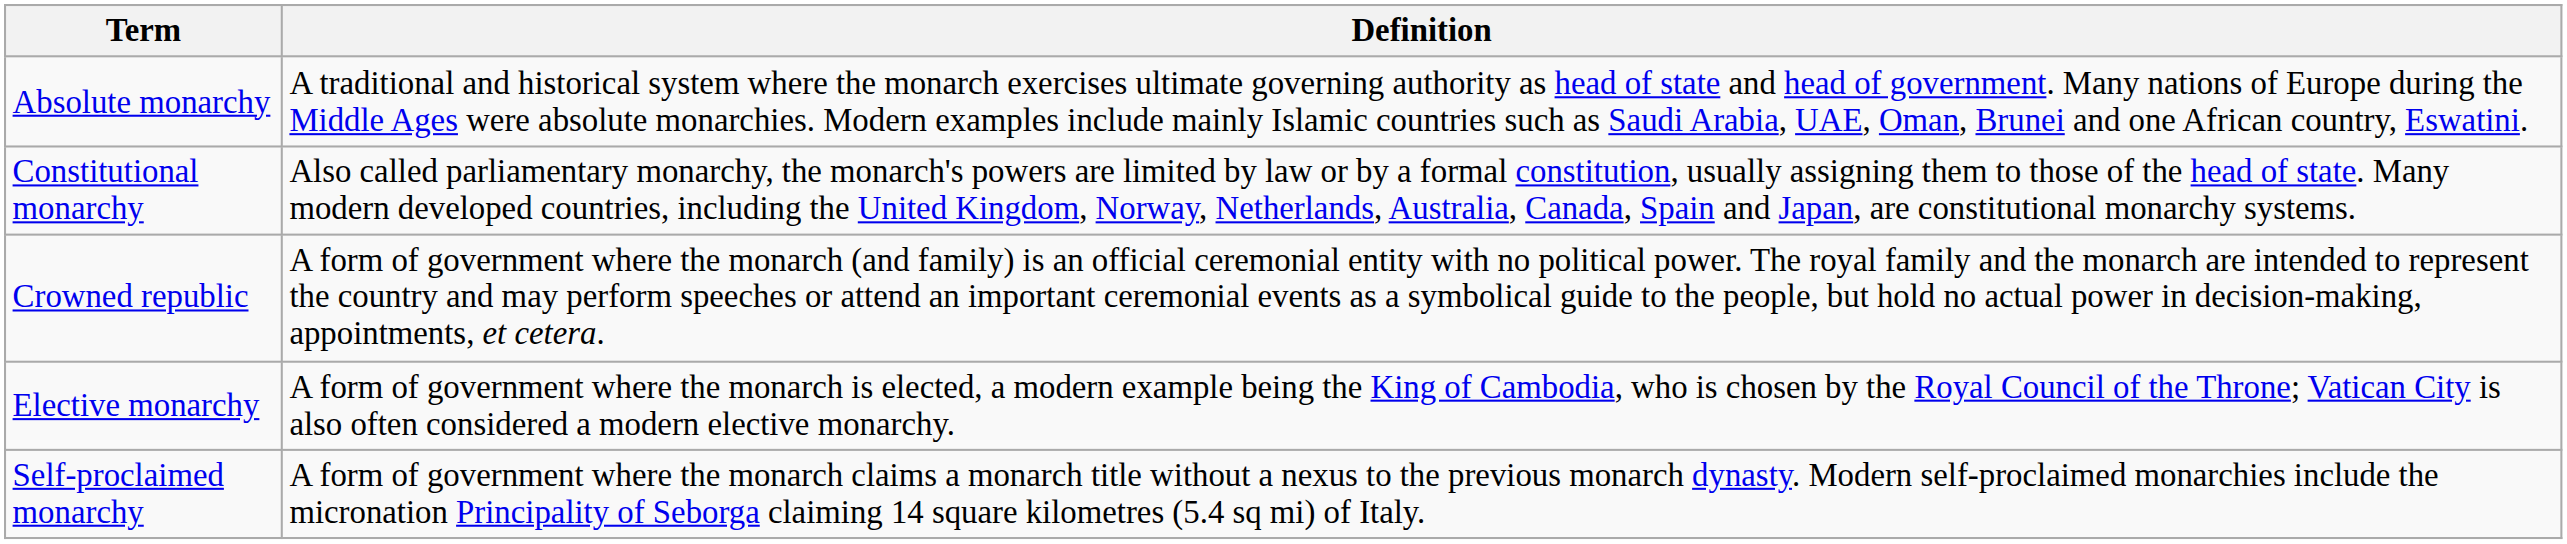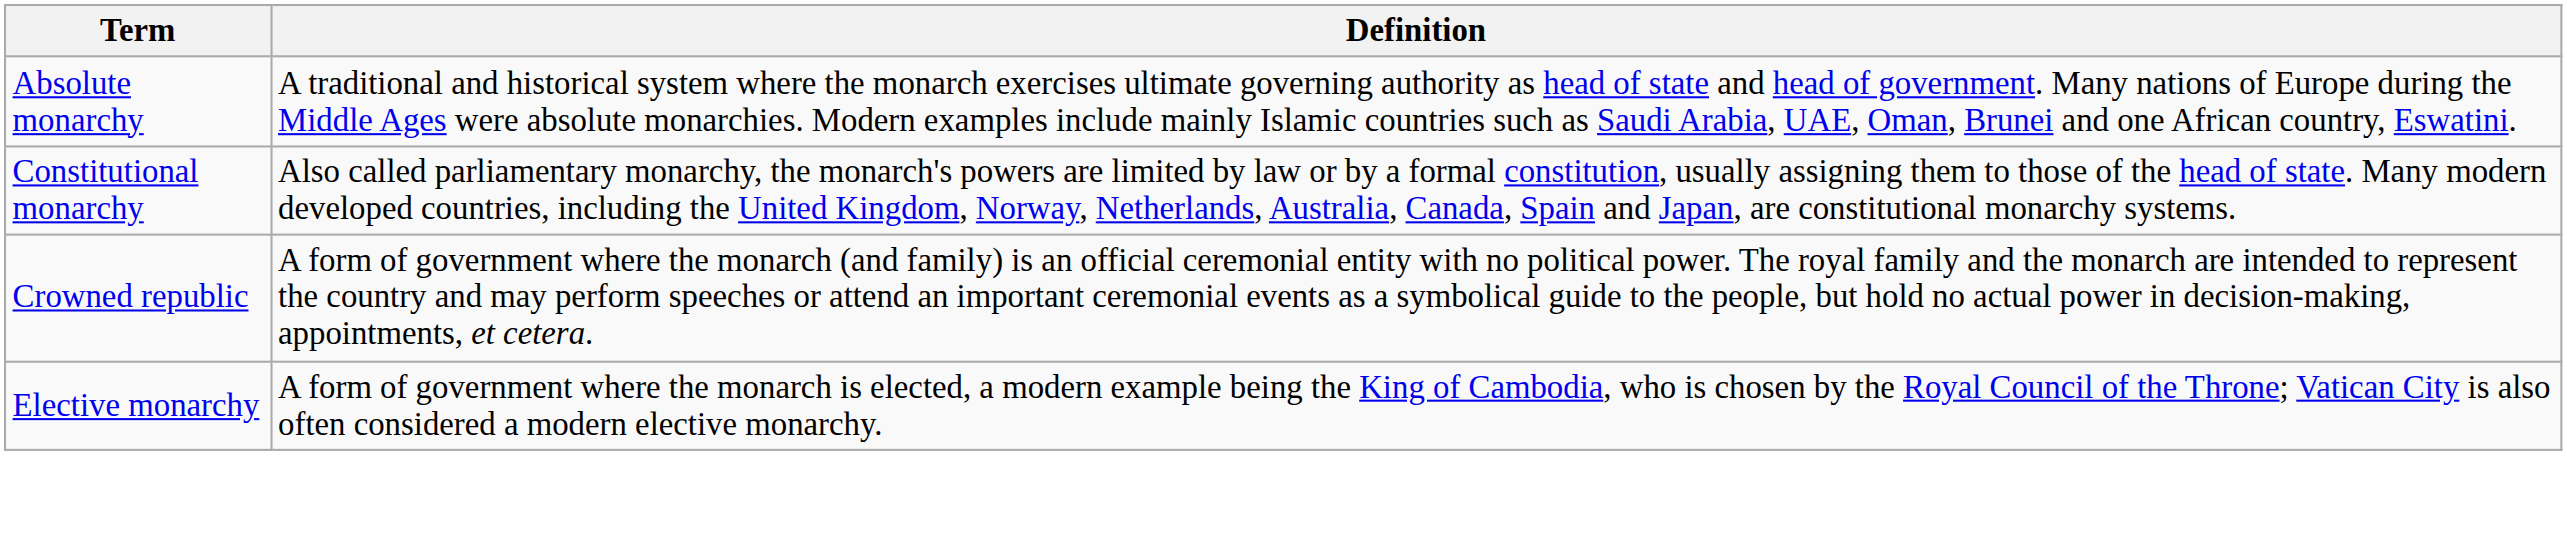- row: Self-proclaimed monarchy | A form of government where the monarch claims a monarch title without a nexus to the previous monarch dynasty. Modern self-proclaimed monarchies include the micronation Principality of Seborga claiming 14 square kilometres (5.4 sq mi) of Italy.
